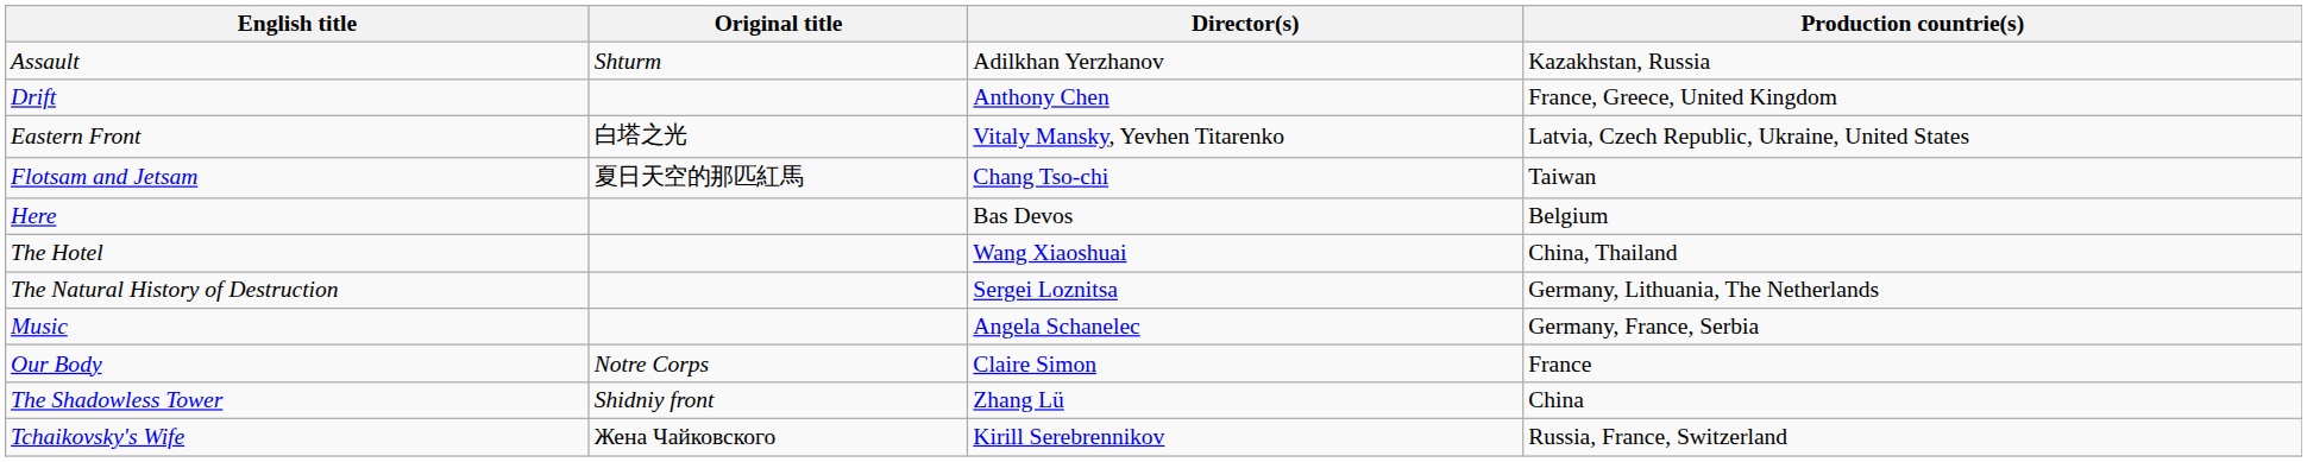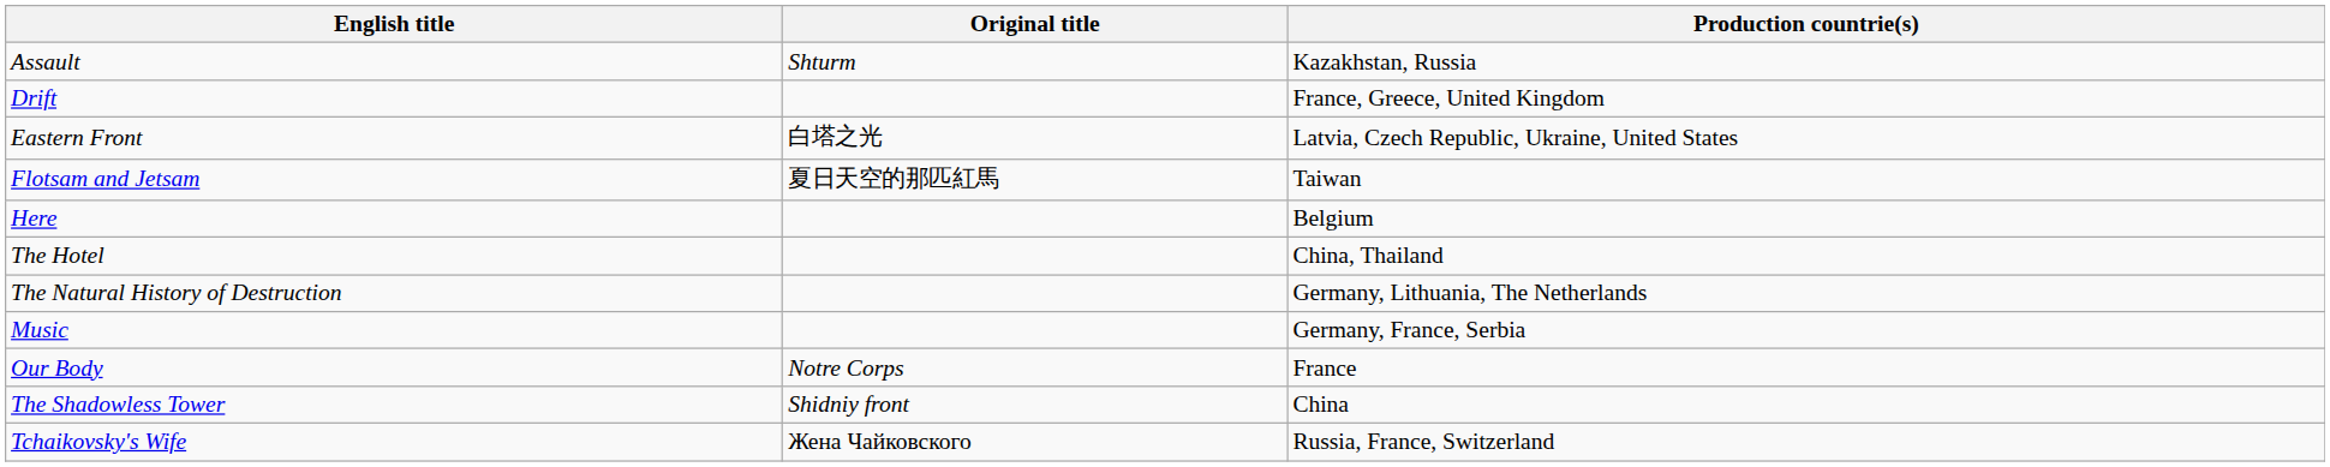- column: Director(s) | Adilkhan Yerzhanov | Anthony Chen | Vitaly Mansky, Yevhen Titarenko | Chang Tso-chi | Bas Devos | Wang Xiaoshuai | Sergei Loznitsa | Angela Schanelec | Claire Simon | Zhang Lü | Kirill Serebrennikov
